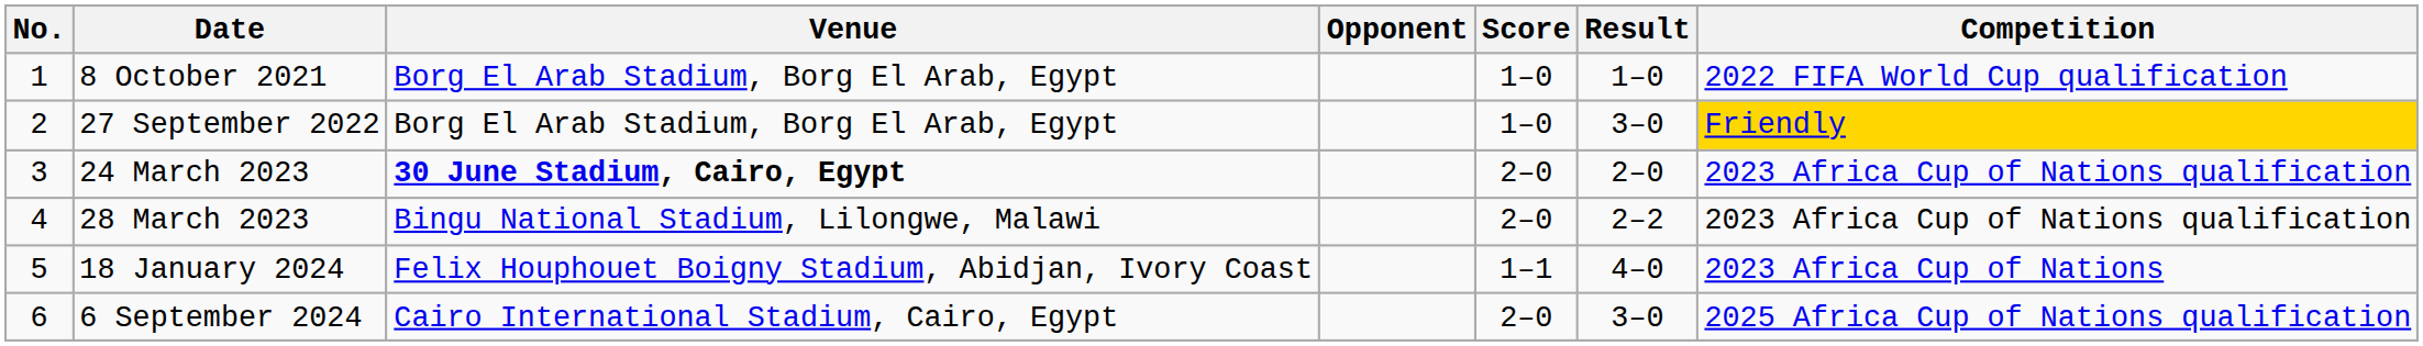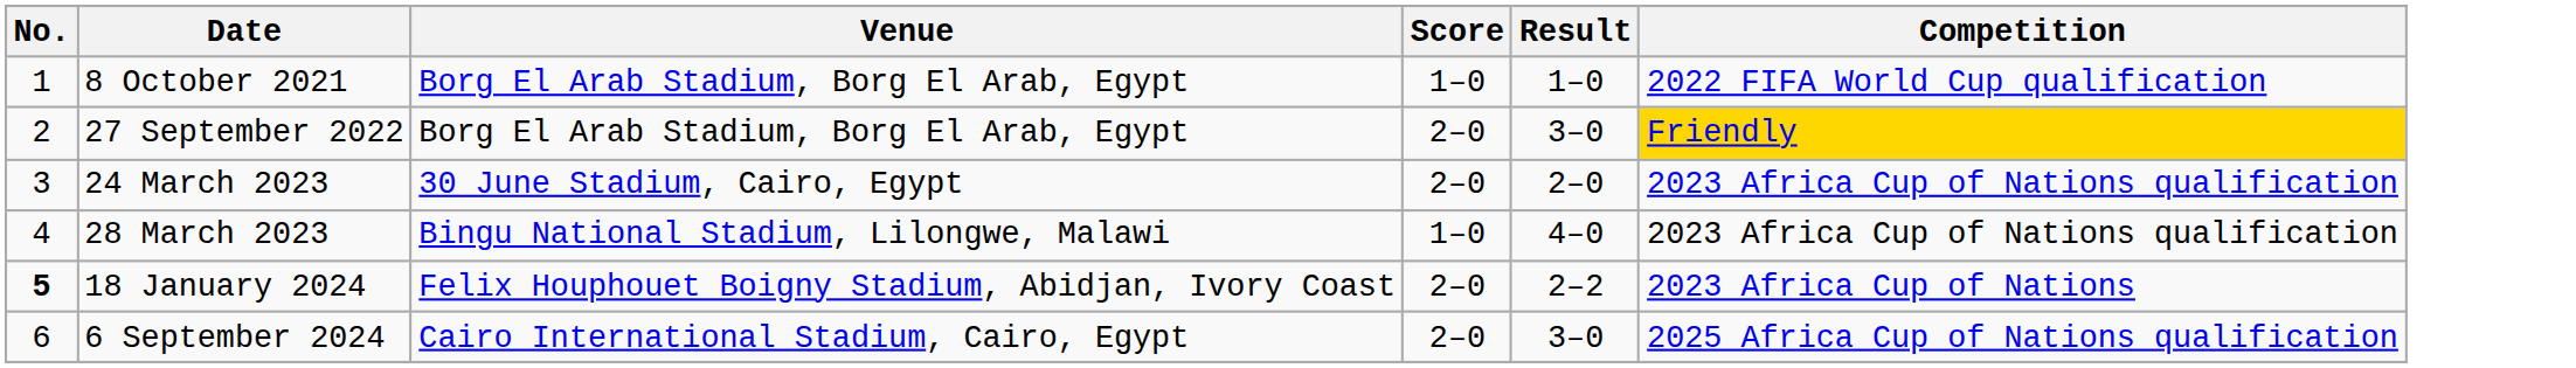- column: Opponent
27 September 2022 | Score: 1–0 -> 2–0
24 March 2023 | Venue: bold -> normal
28 March 2023 | Score: 2–0 -> 1–0
28 March 2023 | Result: 2–2 -> 4–0
18 January 2024 | No.: normal -> bold
18 January 2024 | Score: 1–1 -> 2–0
18 January 2024 | Result: 4–0 -> 2–2
